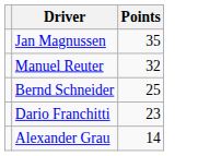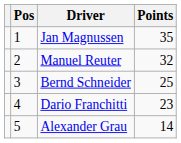+ column: Pos | 1 | 2 | 3 | 4 | 5
